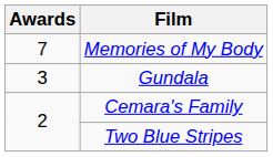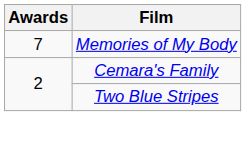- row: 3 | Gundala
